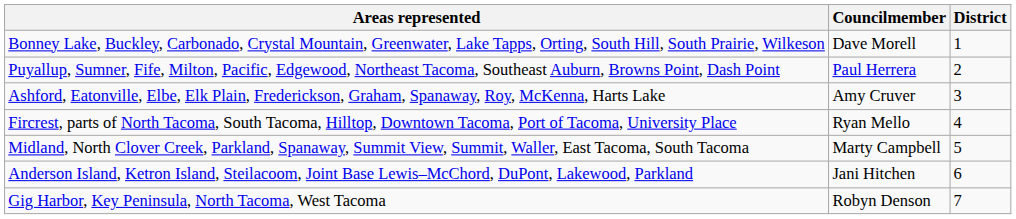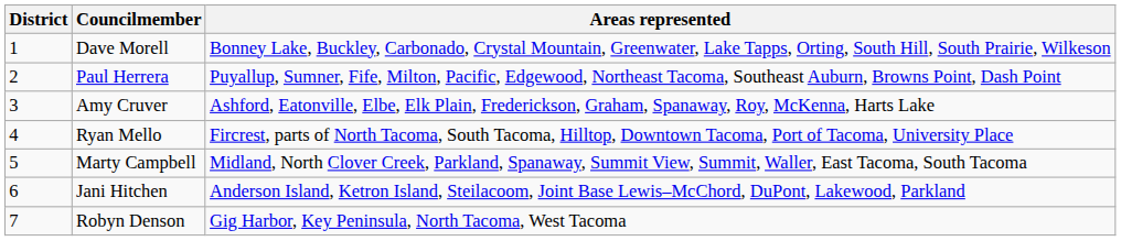columns swapped: District <-> Areas represented
